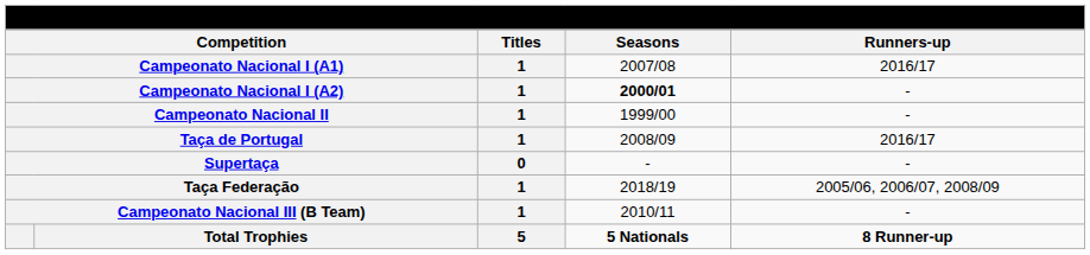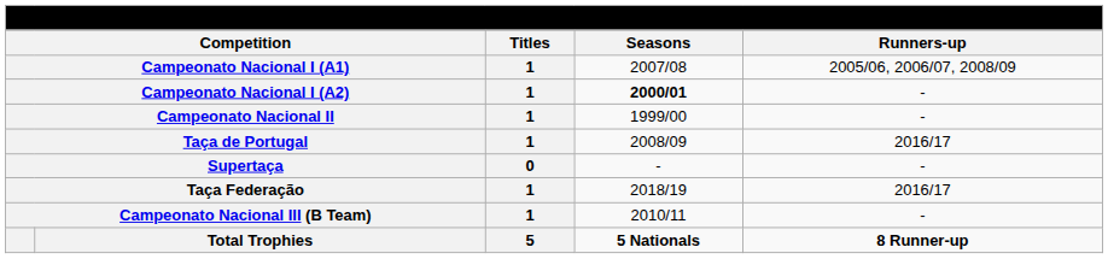Campeonato Nacional I (A1) | Runners-up: 2016/17 -> 2005/06, 2006/07, 2008/09
Taça Federação | Runners-up: 2005/06, 2006/07, 2008/09 -> 2016/17
